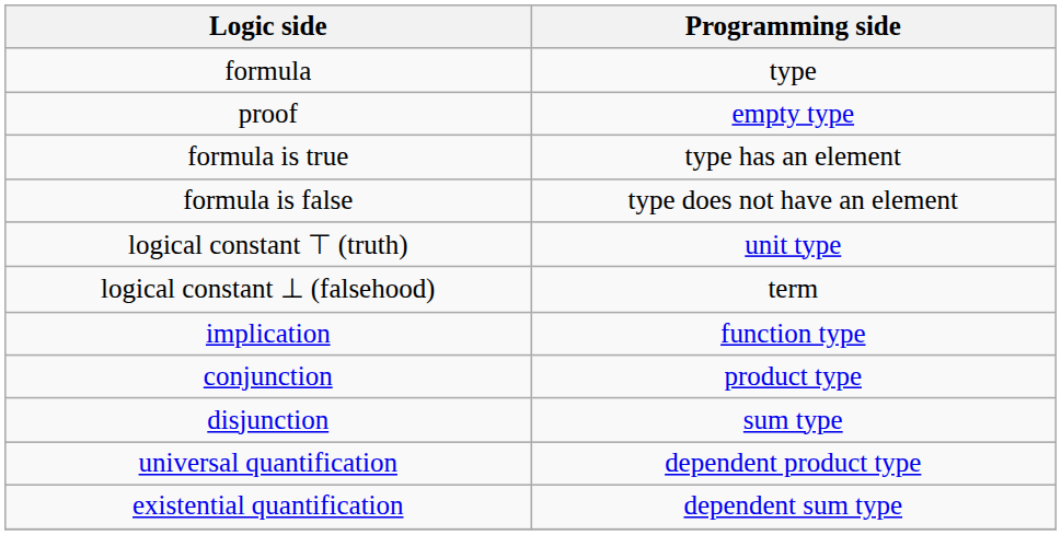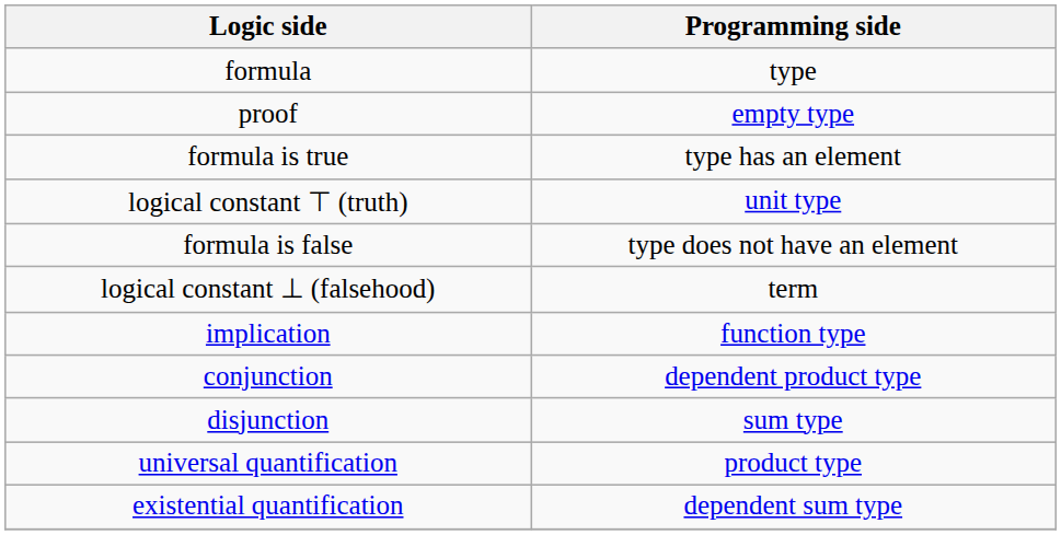rows swapped: formula is false <-> logical constant ⊤ (truth)
conjunction | Programming side: product type -> dependent product type
universal quantification | Programming side: dependent product type -> product type
